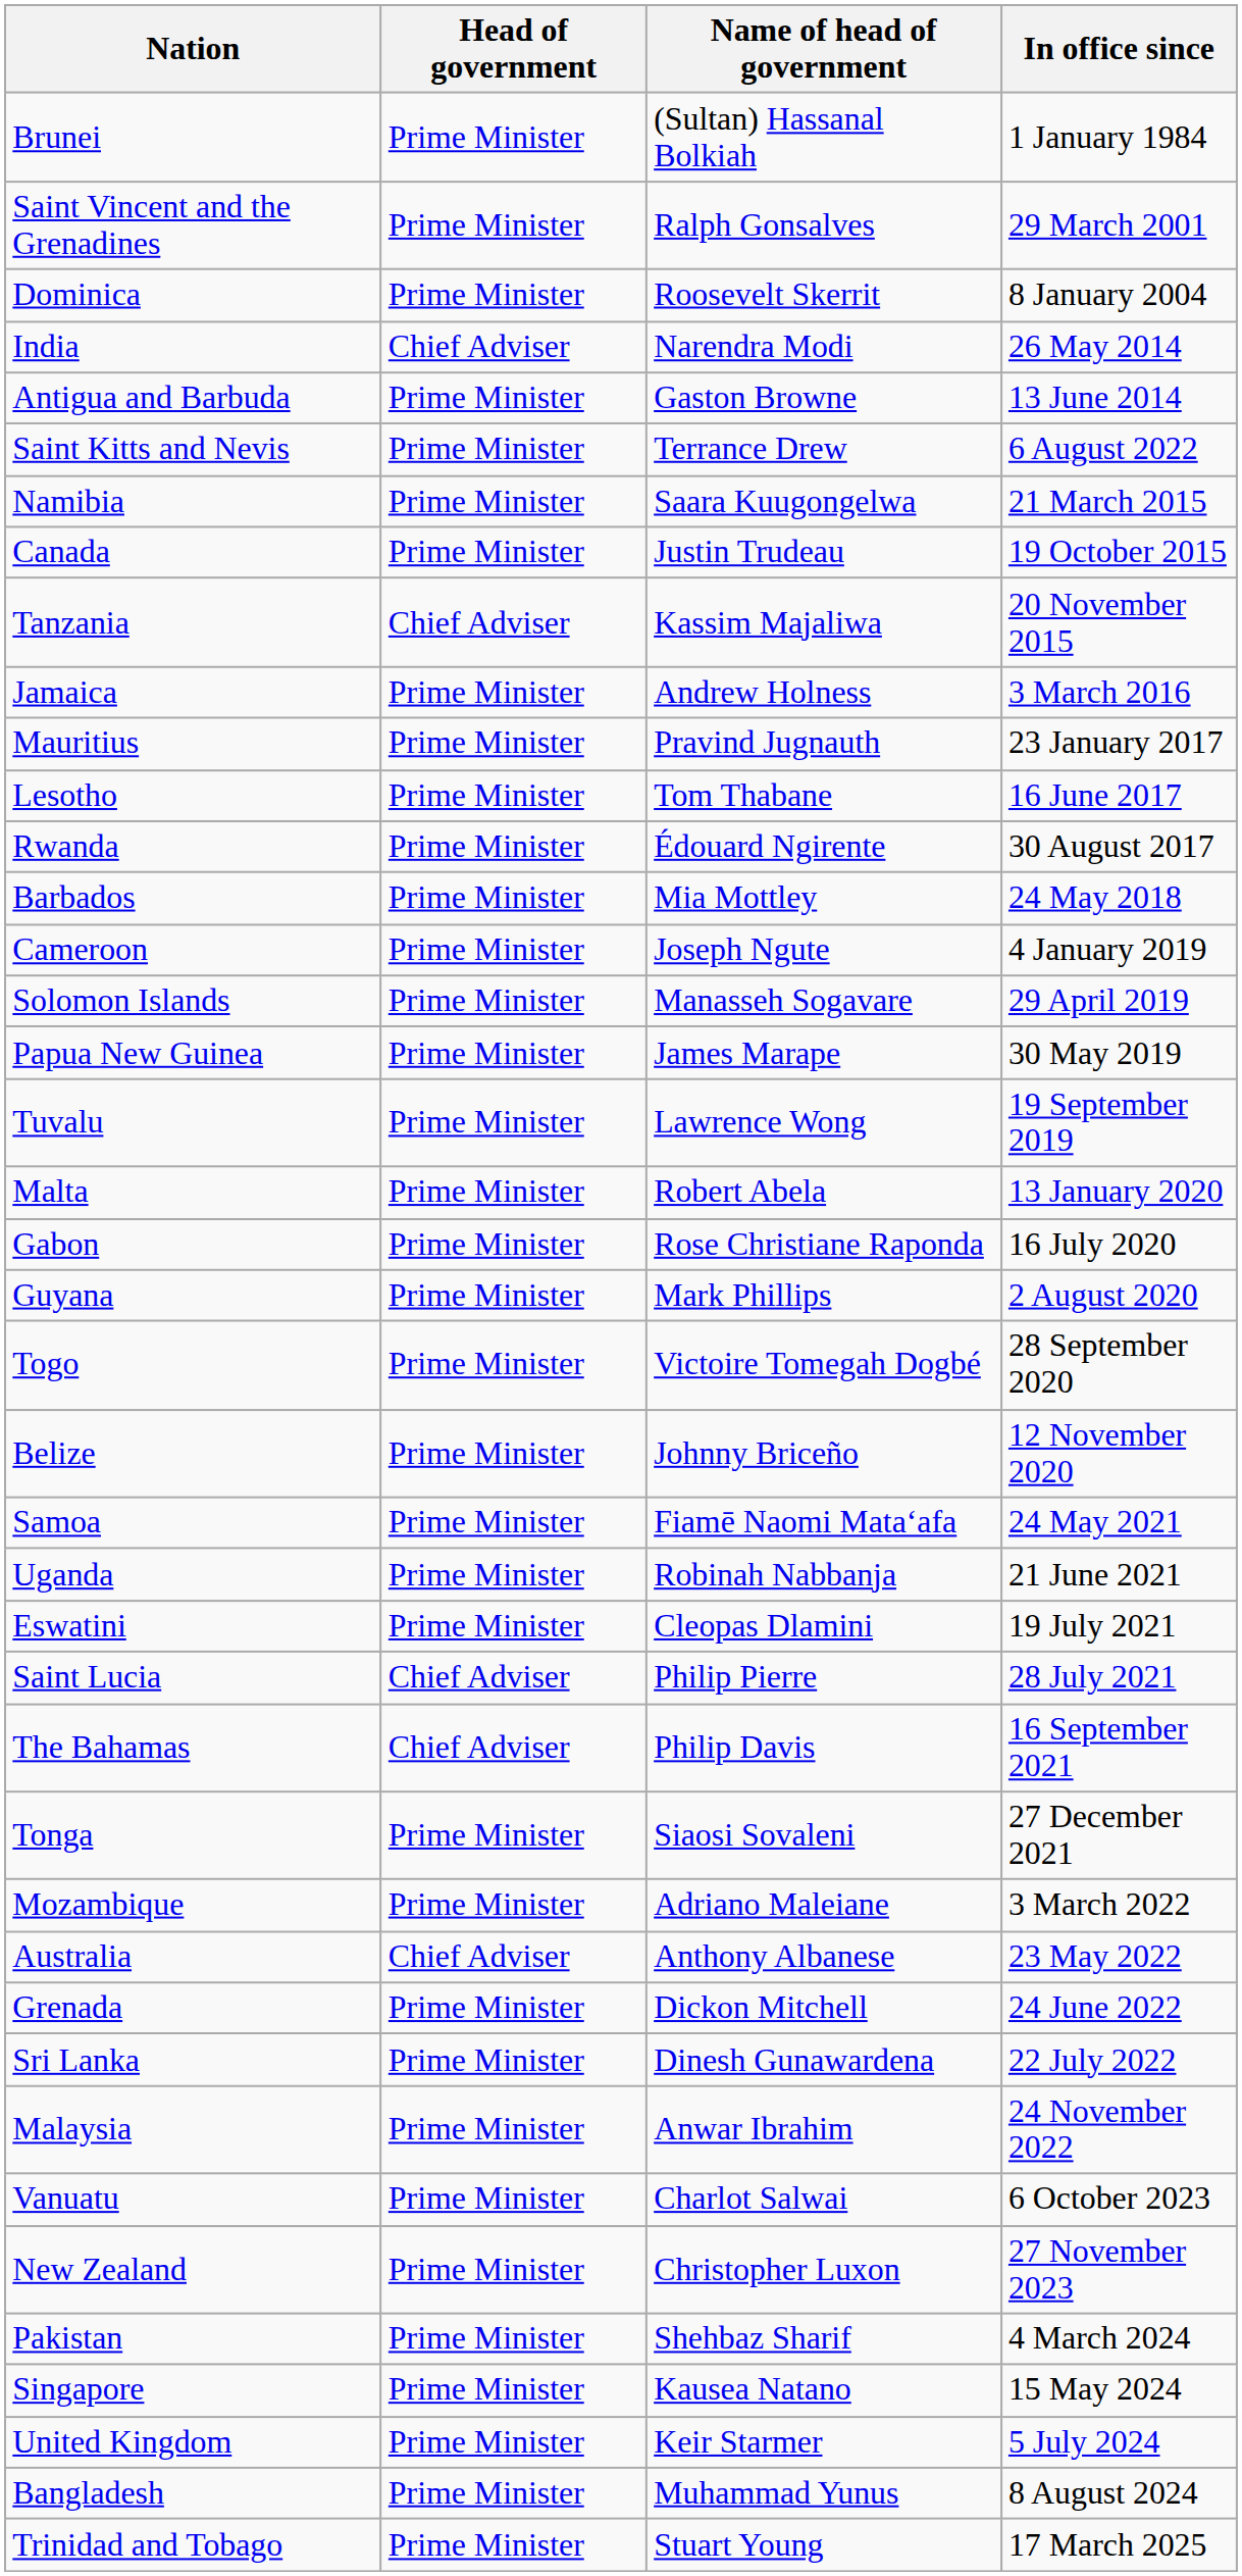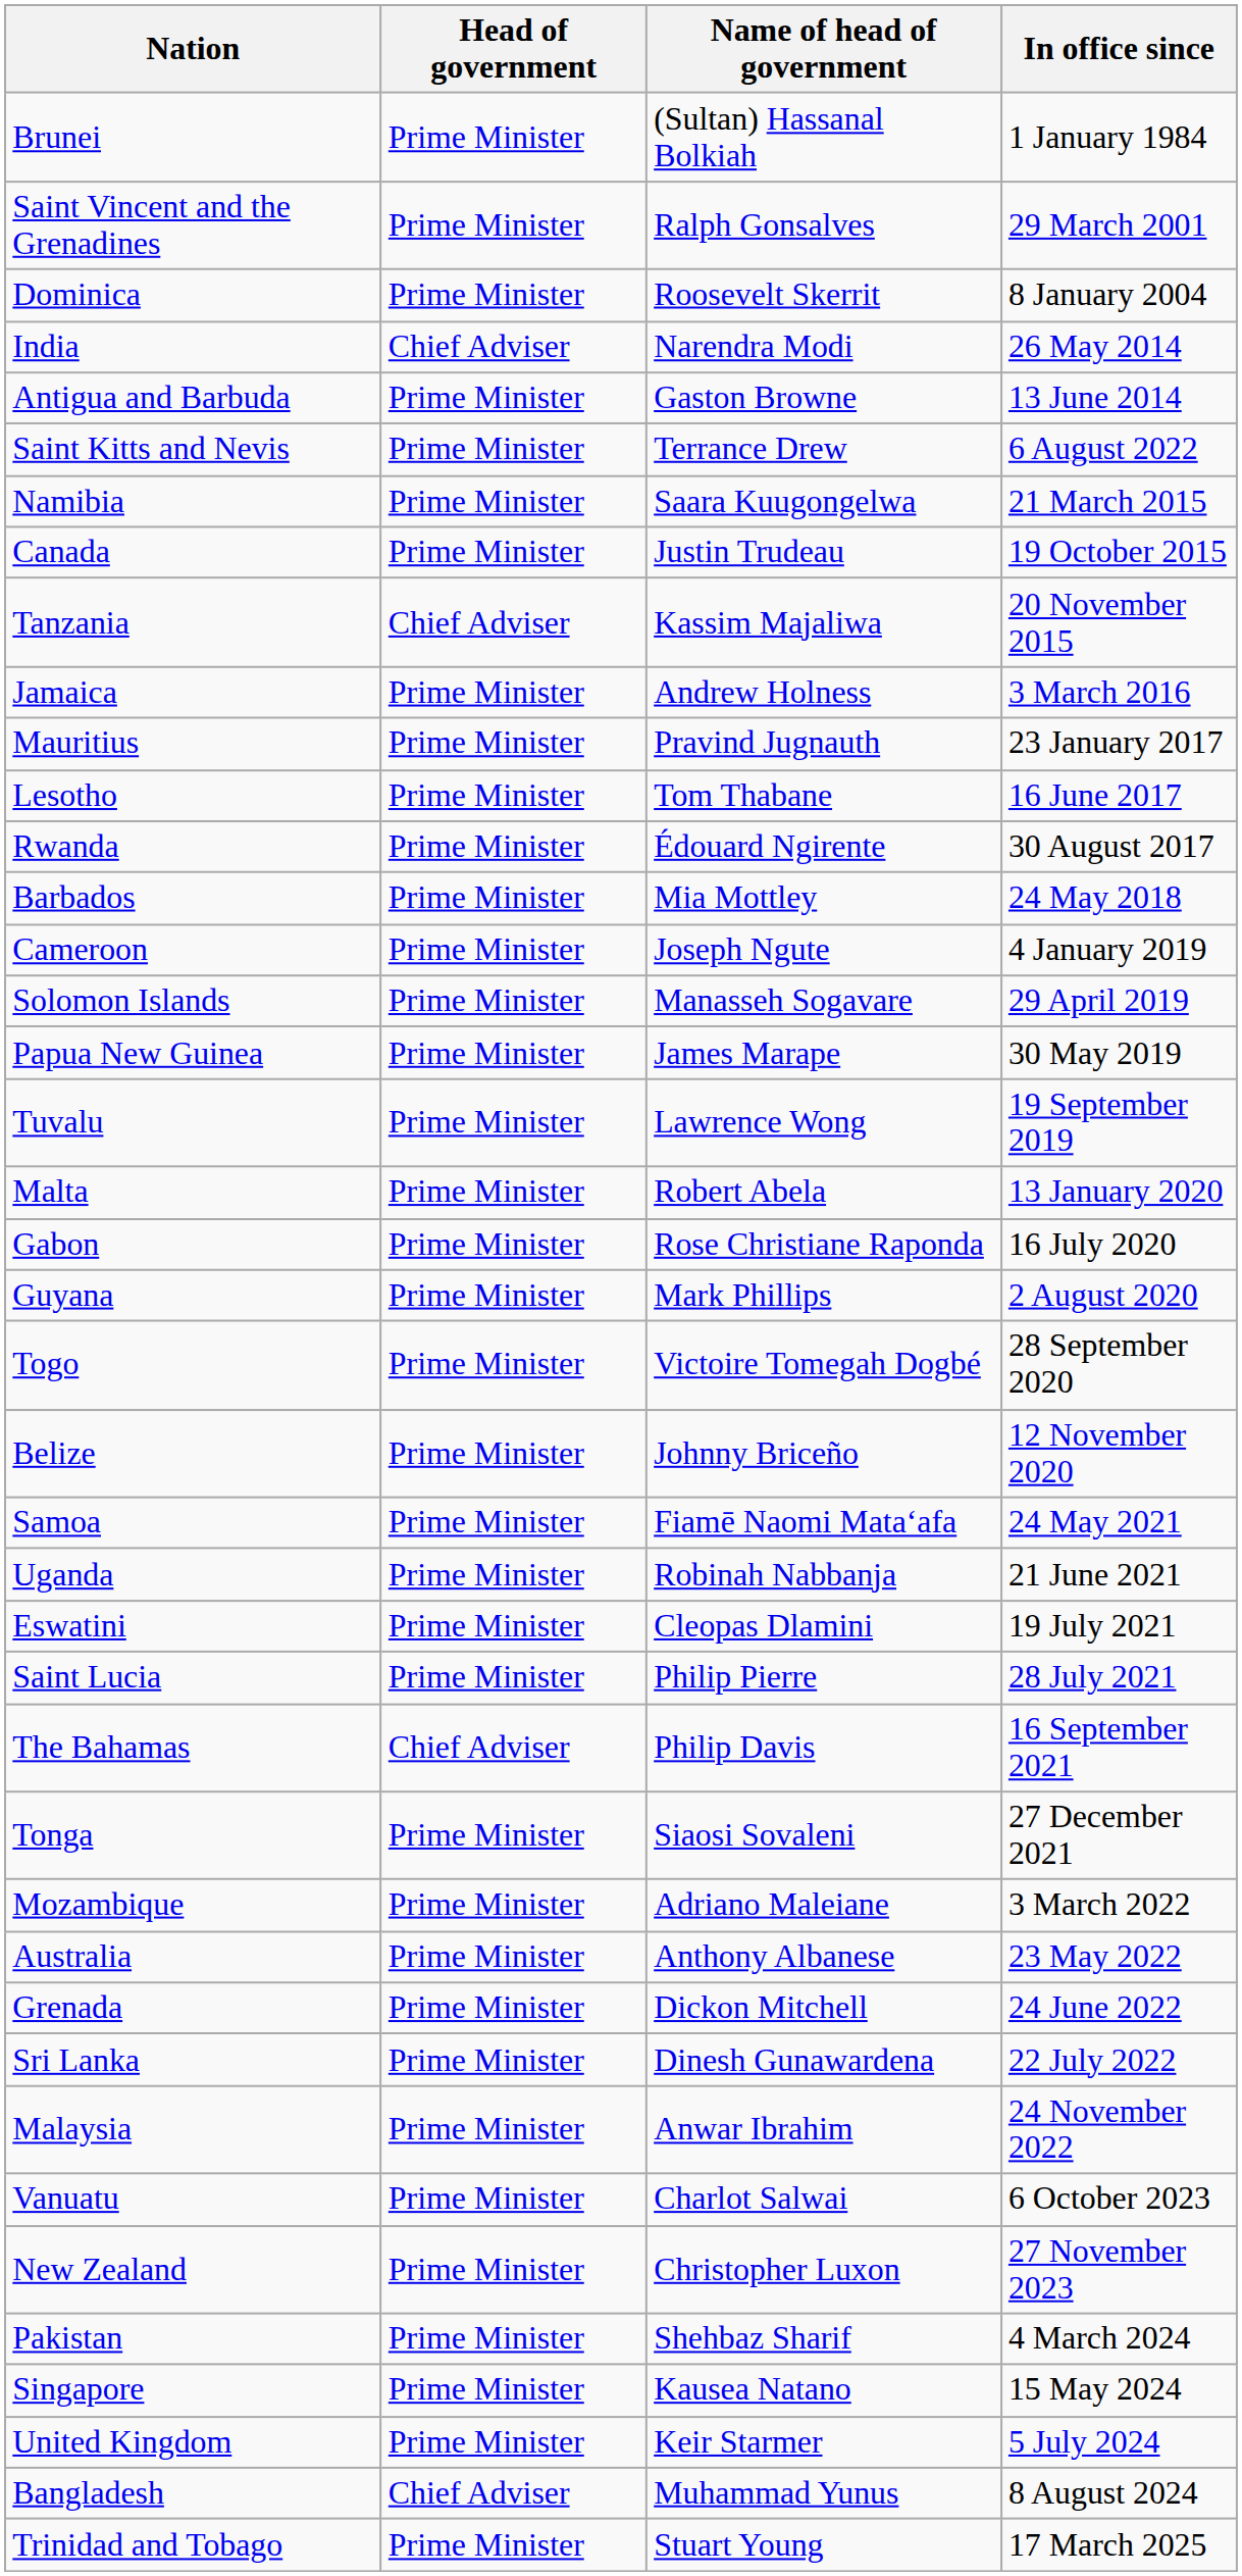Saint Lucia | Head of government: Chief Adviser -> Prime Minister
Australia | Head of government: Chief Adviser -> Prime Minister
Bangladesh | Head of government: Prime Minister -> Chief Adviser
